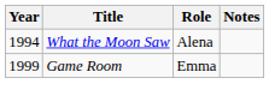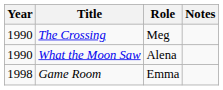+ row: 1990 | The Crossing | Meg
What the Moon Saw | Year: 1994 -> 1990
Game Room | Year: 1999 -> 1998
